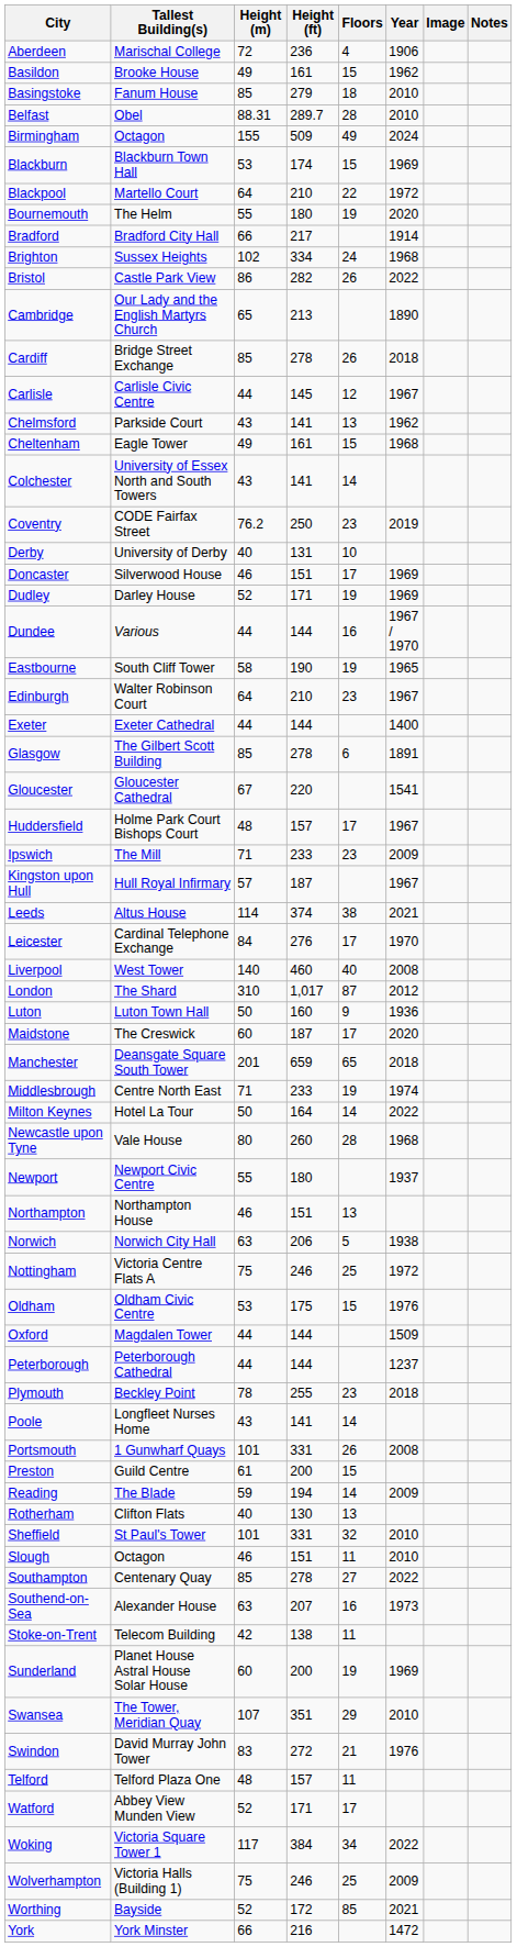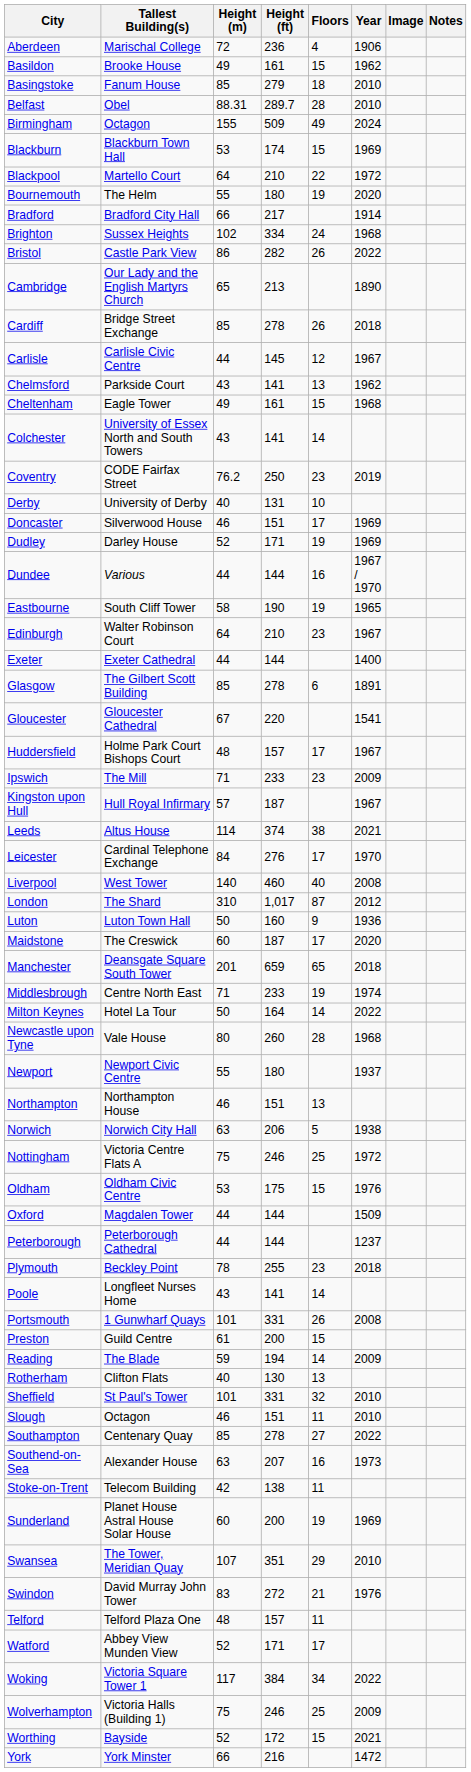Worthing | Floors: 85 -> 15
